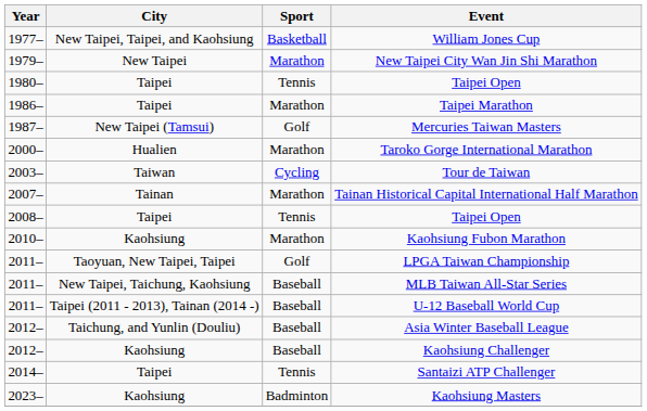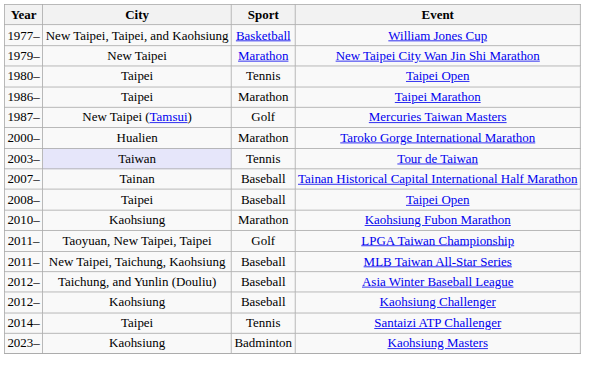Tour de Taiwan | City: no background -> lavender background
Tour de Taiwan | Sport: Cycling -> Tennis
Tainan Historical Capital International Half Marathon | Sport: Marathon -> Baseball
2008– / Taipei Open | Sport: Tennis -> Baseball
- row: 2011– | Taipei (2011 - 2013), Tainan (2014 -) | Baseball | U-12 Baseball World Cup
